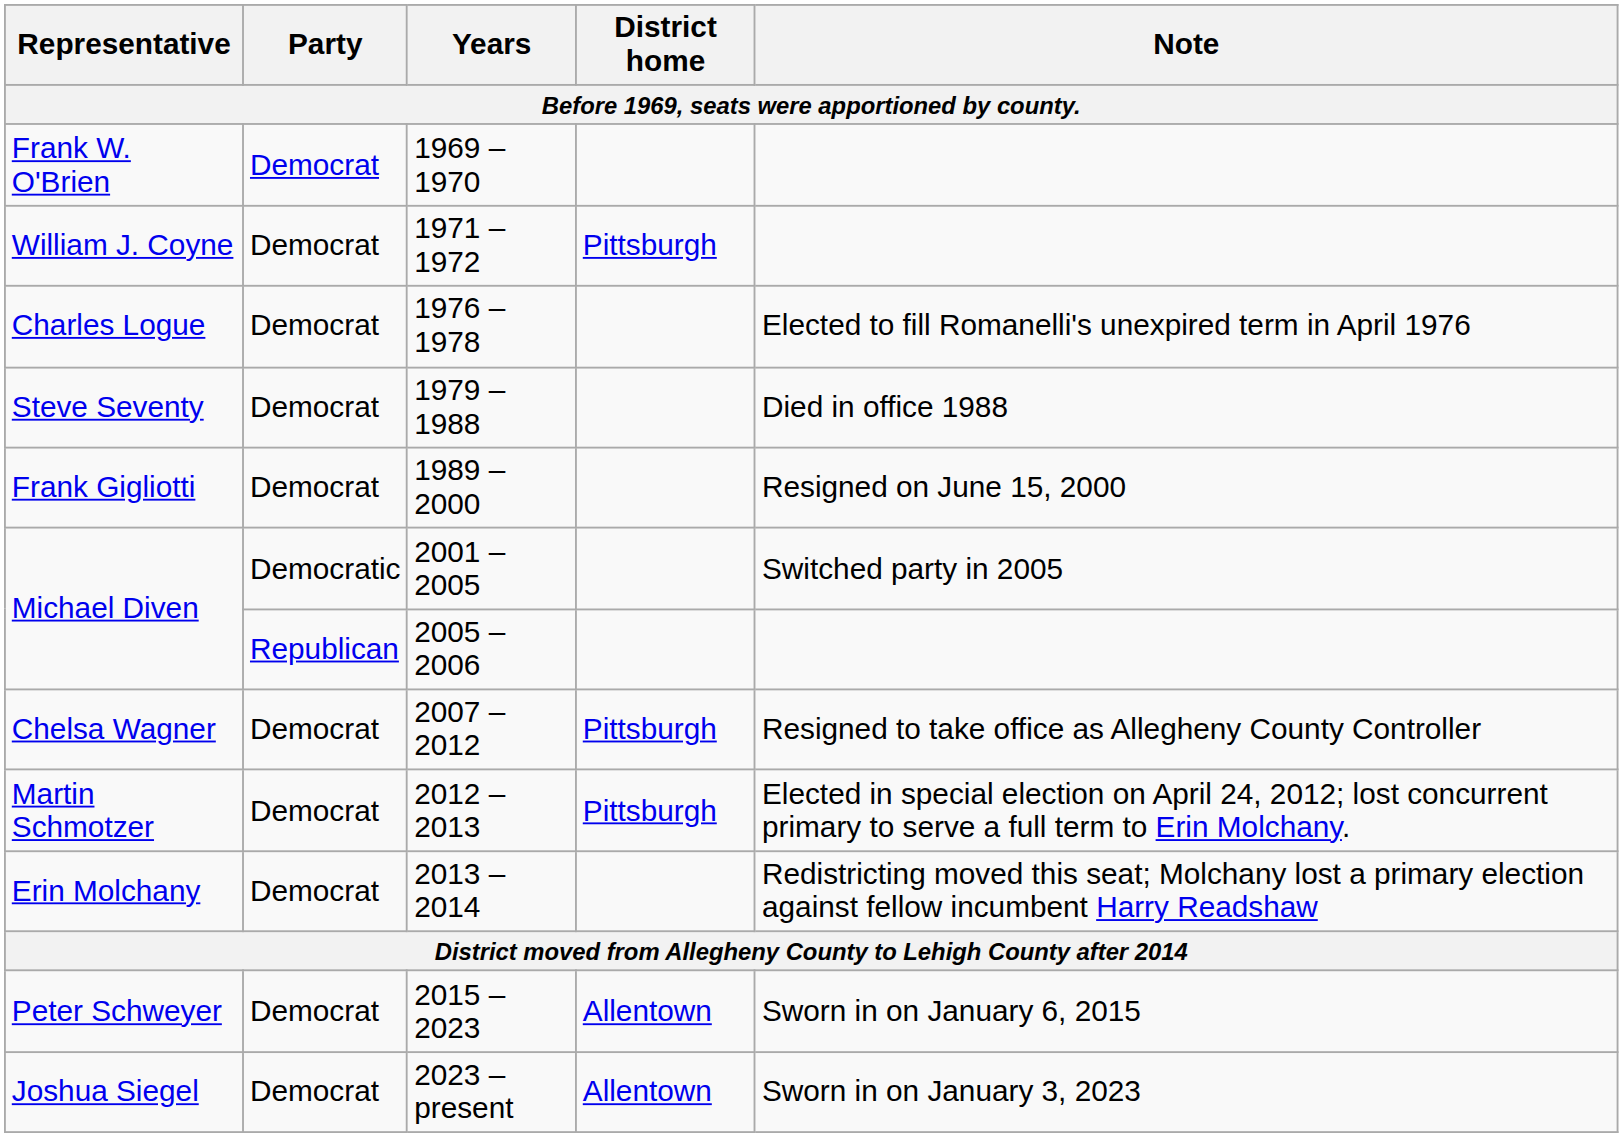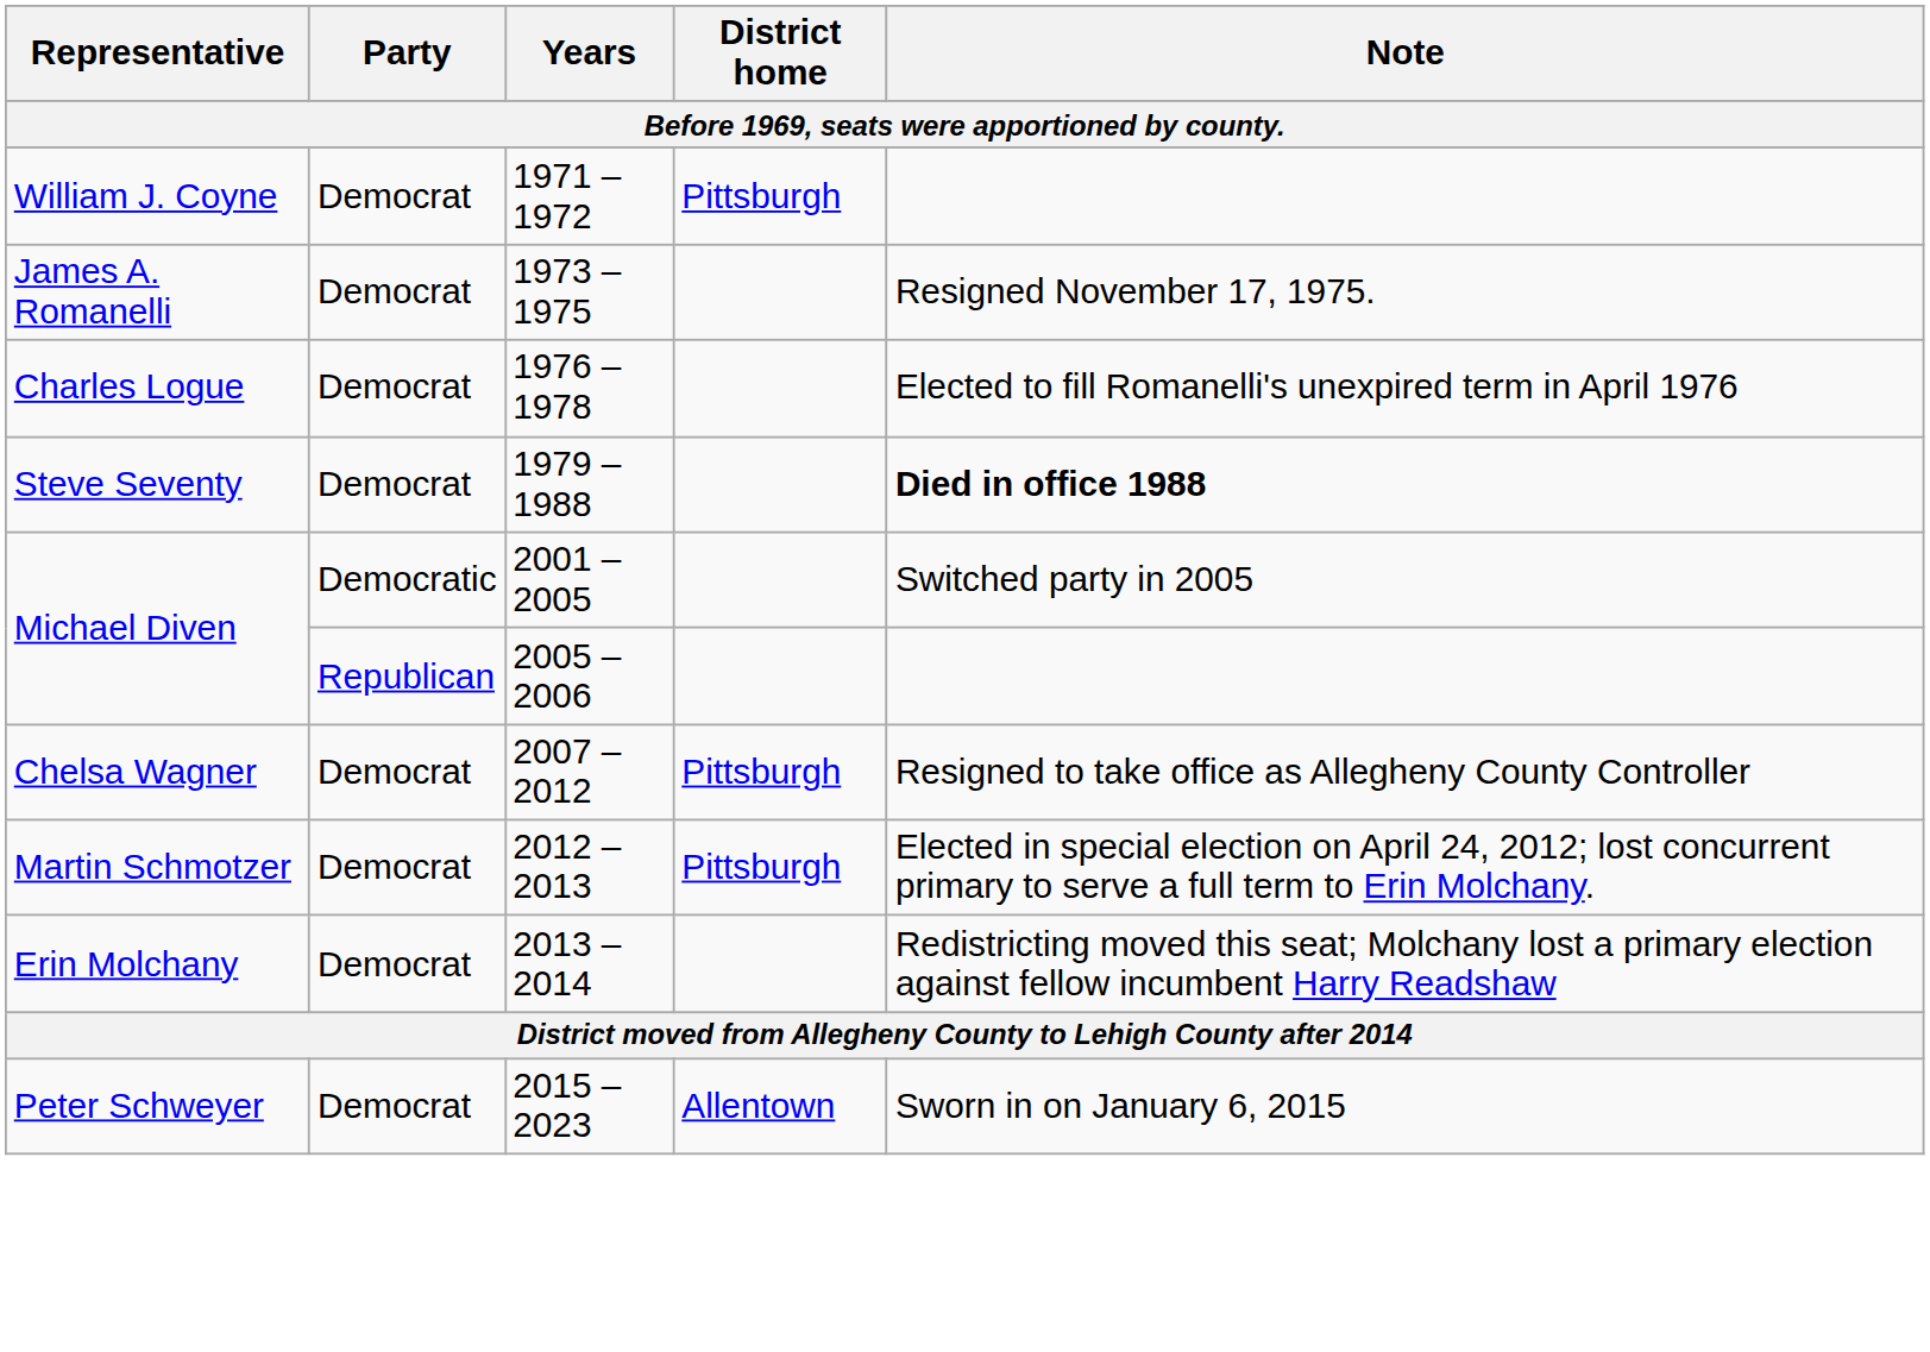- row: Frank W. O'Brien | Democrat | 1969 – 1970
+ row: James A. Romanelli | Democrat | 1973 – 1975 | Resigned November 17, 1975.
Steve Seventy | Note: normal -> bold
- row: Frank Gigliotti | Democrat | 1989 – 2000 | Resigned on June 15, 2000
- row: Joshua Siegel | Democrat | 2023 – present | Allentown | Sworn in on January 3, 2023
